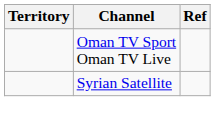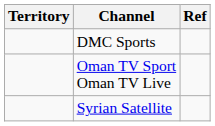+ row: DMC Sports
